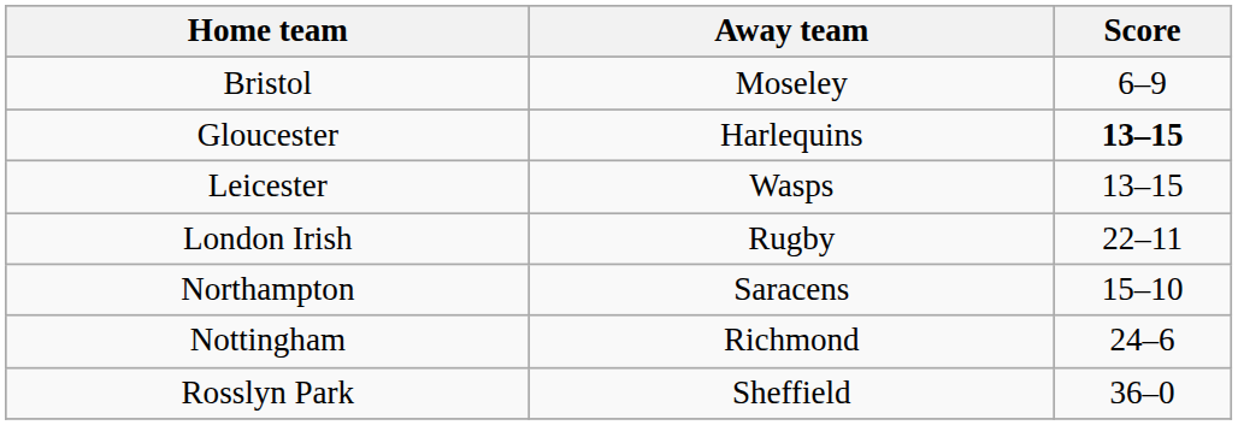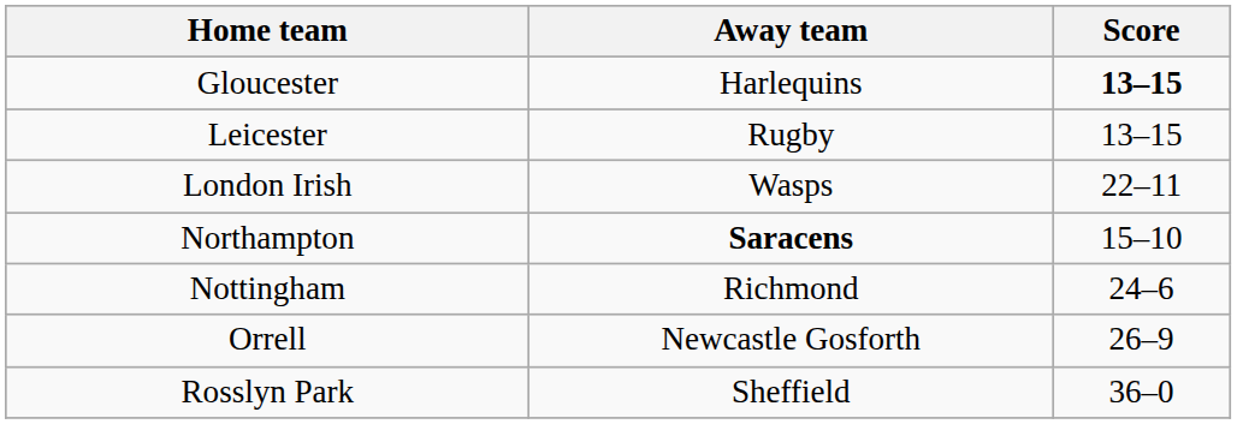- row: Bristol | Moseley | 6–9
Leicester | Away team: Wasps -> Rugby
London Irish | Away team: Rugby -> Wasps
Northampton | Away team: normal -> bold
+ row: Orrell | Newcastle Gosforth | 26–9
